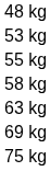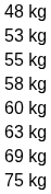+ row: 60 kg
